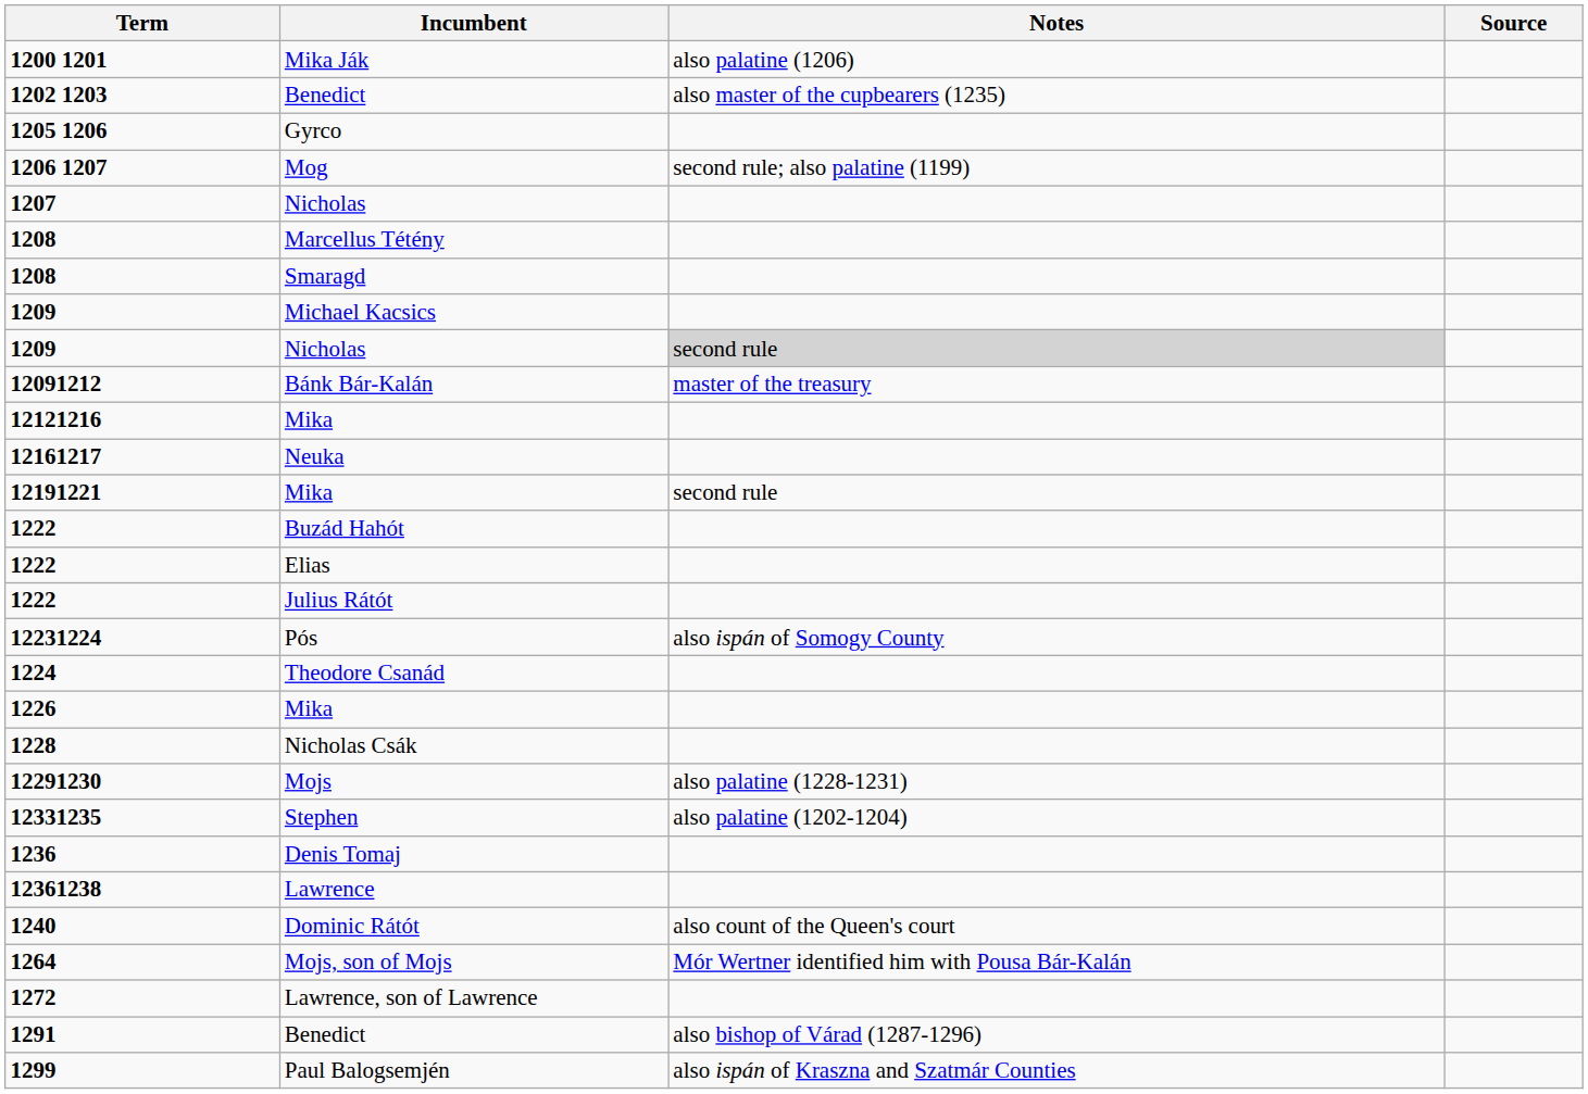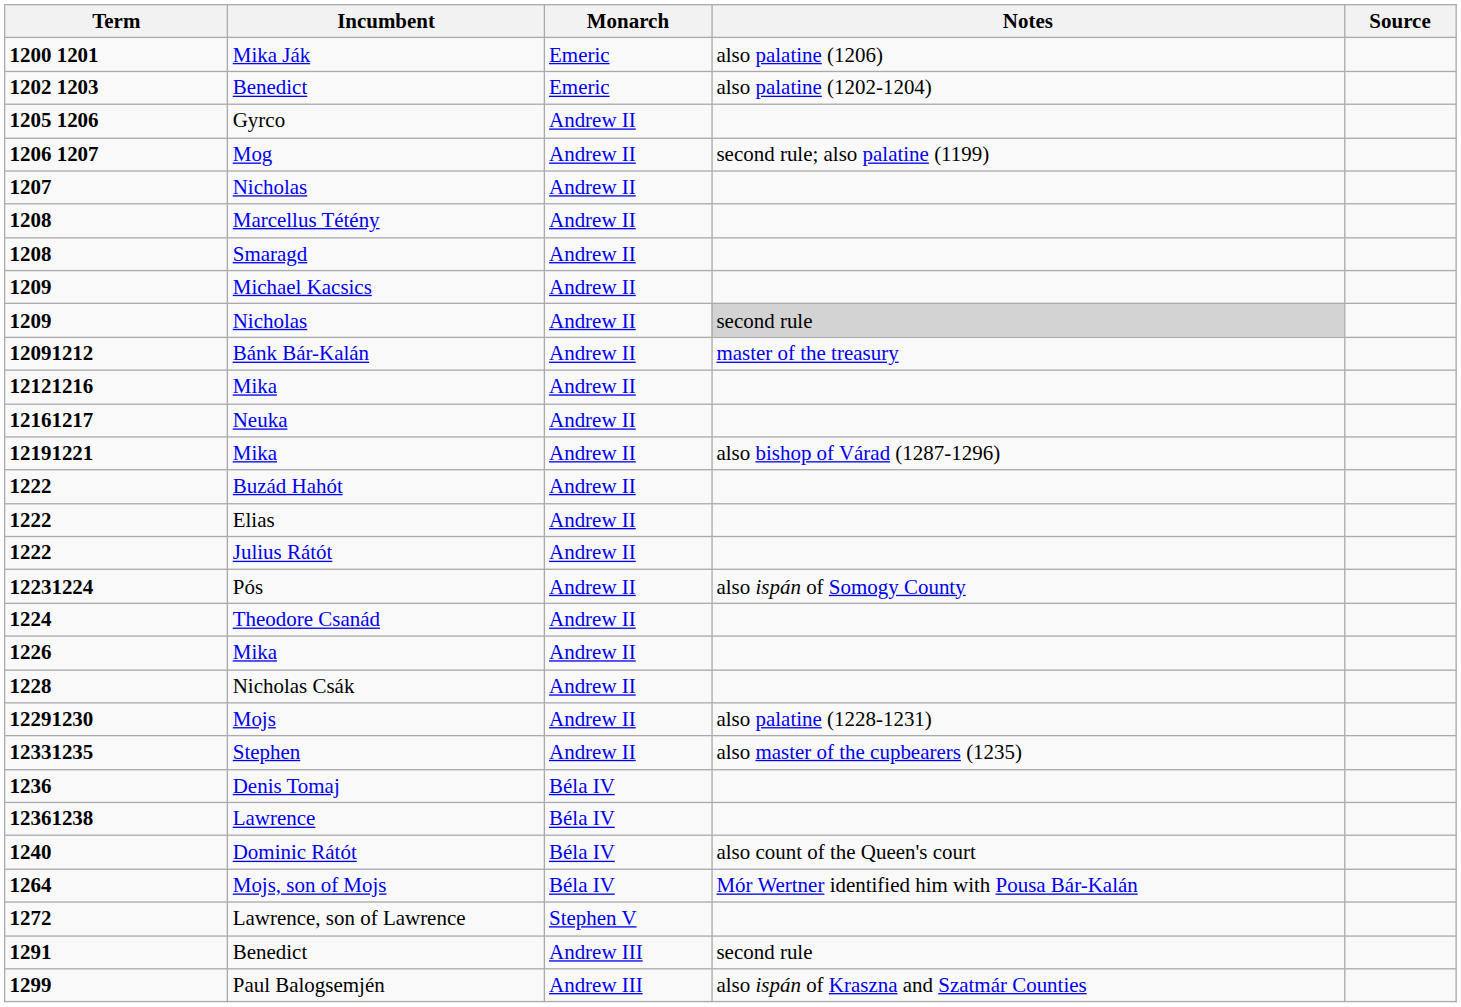+ column: Monarch | Emeric | Emeric | Andrew II | Andrew II | Andrew II | Andrew II | Andrew II | Andrew II | Andrew II | Andrew II | Andrew II | Andrew II | Andrew II | Andrew II | Andrew II | Andrew II | Andrew II | Andrew II | Andrew II | Andrew II | Andrew II | Andrew II | Béla IV | Béla IV | Béla IV | Béla IV | Stephen V | Andrew III | Andrew III
1202 1203 | Notes: also master of the cupbearers (1235) -> also palatine (1202-1204)
12191221 | Notes: second rule -> also bishop of Várad (1287-1296)
12331235 | Notes: also palatine (1202-1204) -> also master of the cupbearers (1235)
1291 | Notes: also bishop of Várad (1287-1296) -> second rule
